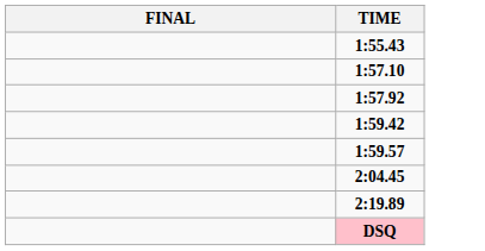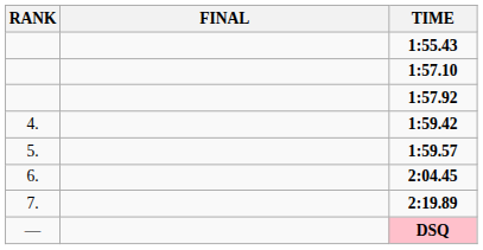+ column: RANK | 4. | 5. | 6. | 7. | —
